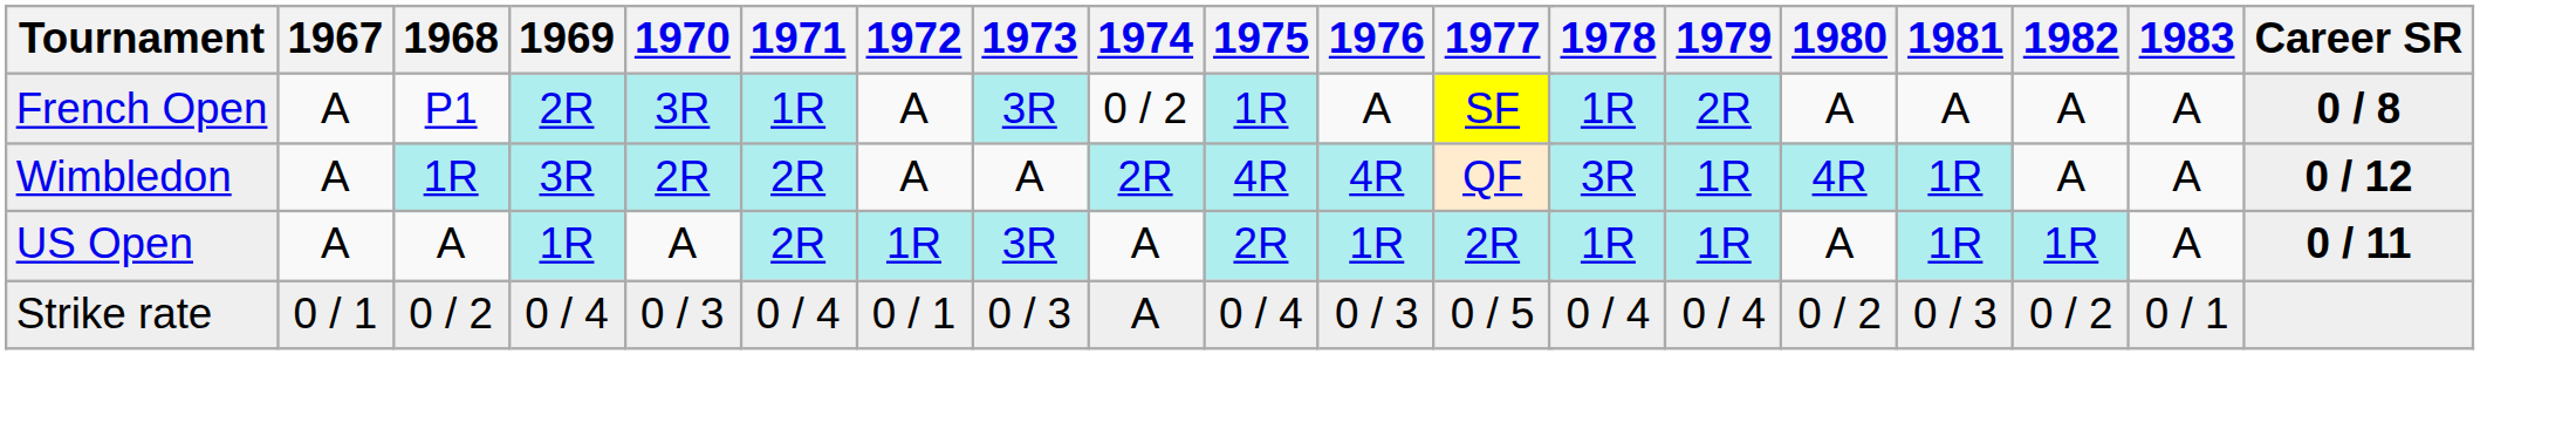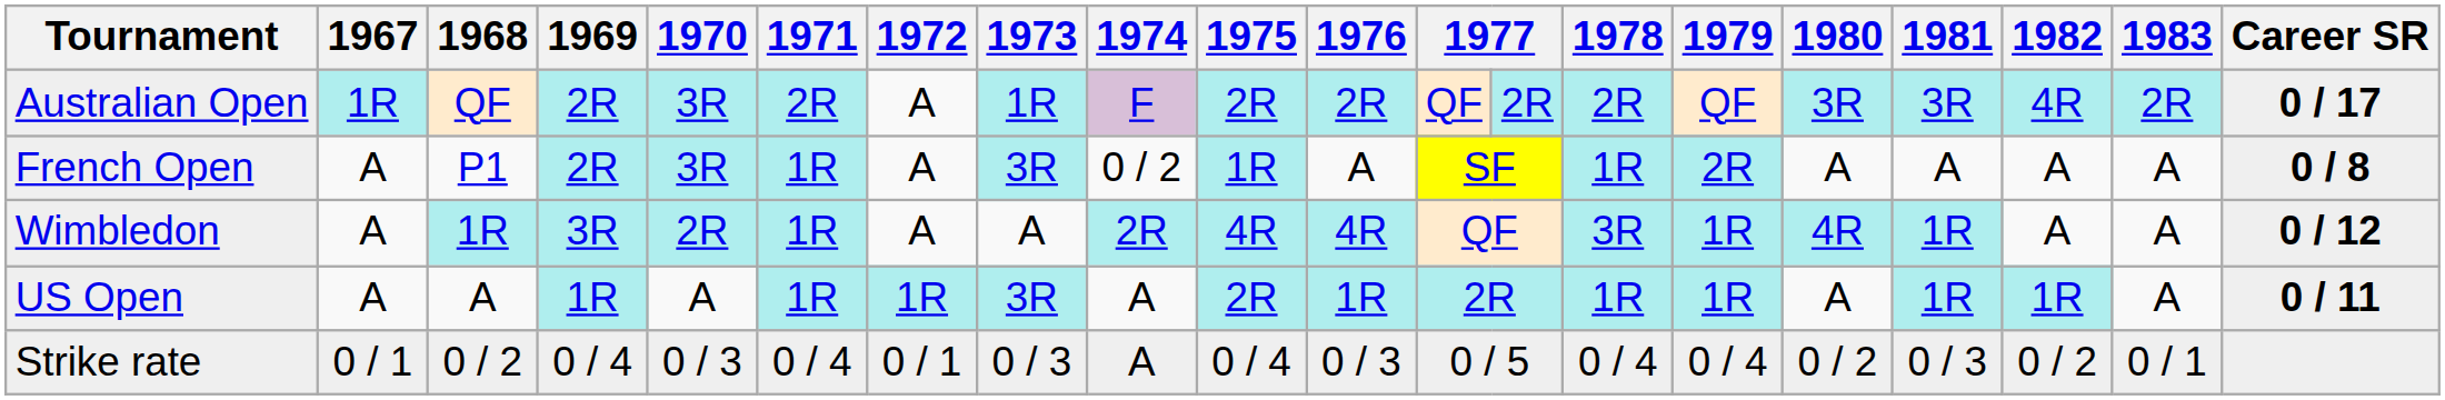+ row: Australian Open | 1R | QF | 2R | 3R | 2R | A | 1R | F | 2R | 2R | QF | 2R | 2R | QF | 3R | 3R | 4R | 2R | 0 / 17
Wimbledon | 1971: 2R -> 1R
US Open | 1971: 2R -> 1R
